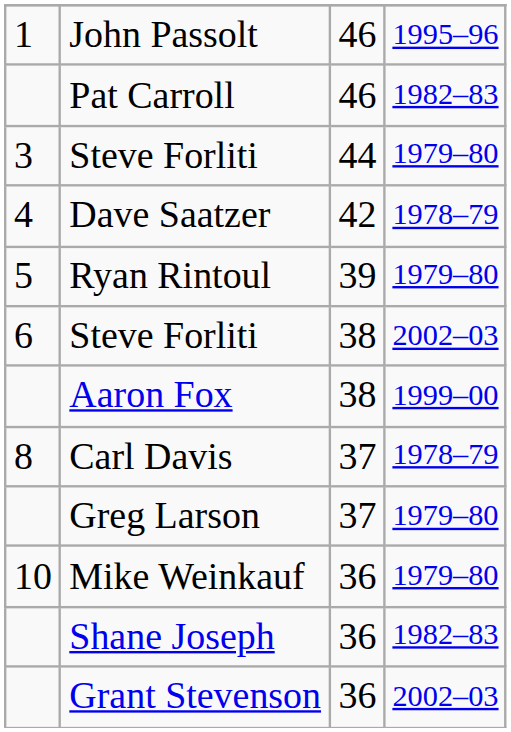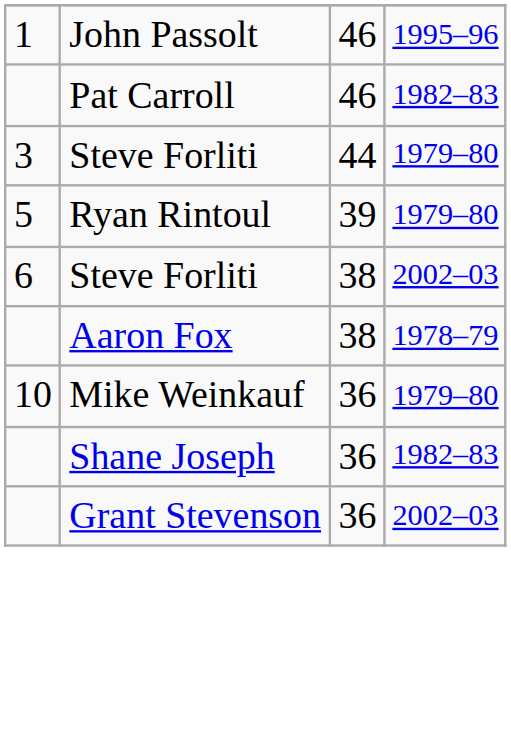- row: 4 | Dave Saatzer | 42 | 1978–79
Aaron Fox | column 4: 1999–00 -> 1978–79
- row: 8 | Carl Davis | 37 | 1978–79
- row: Greg Larson | 37 | 1979–80
